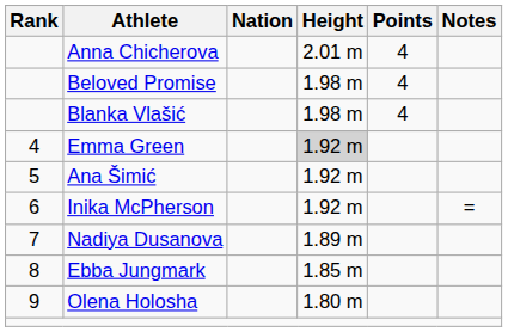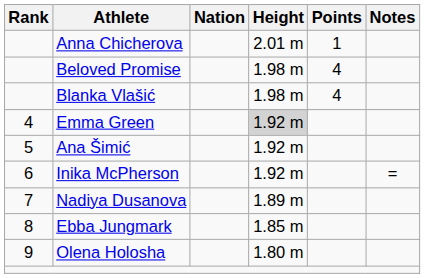Anna Chicherova | Points: 4 -> 1
